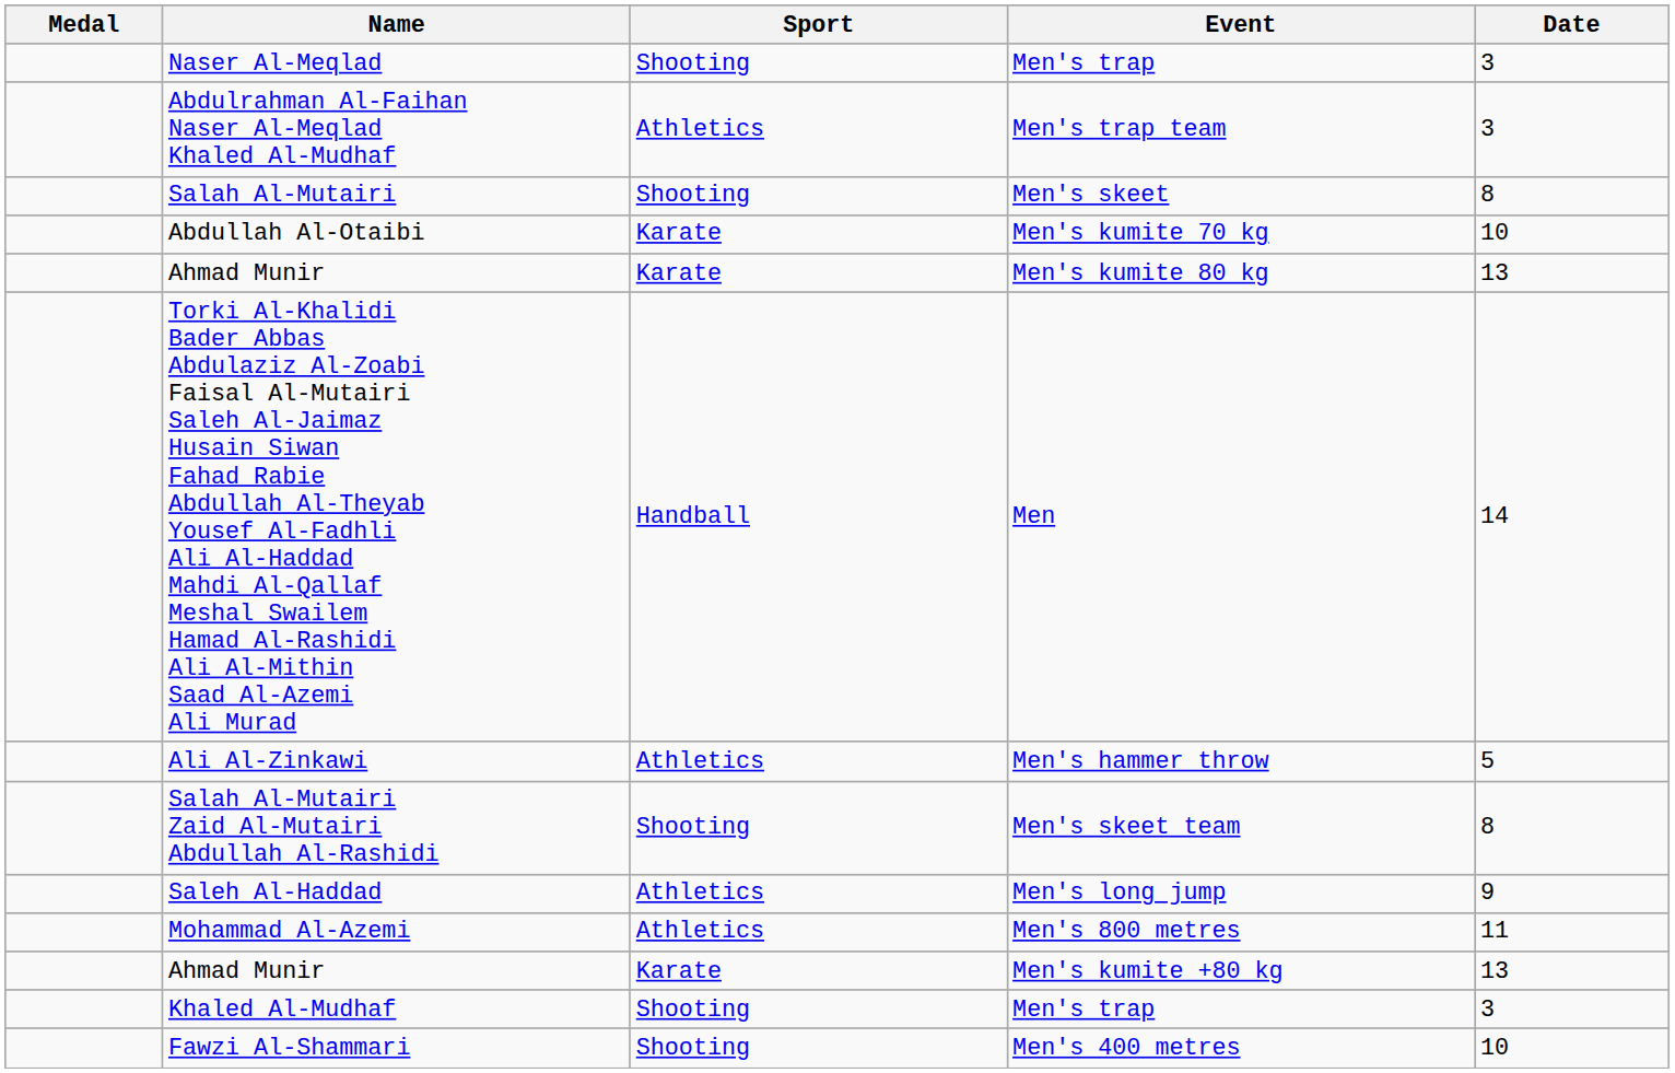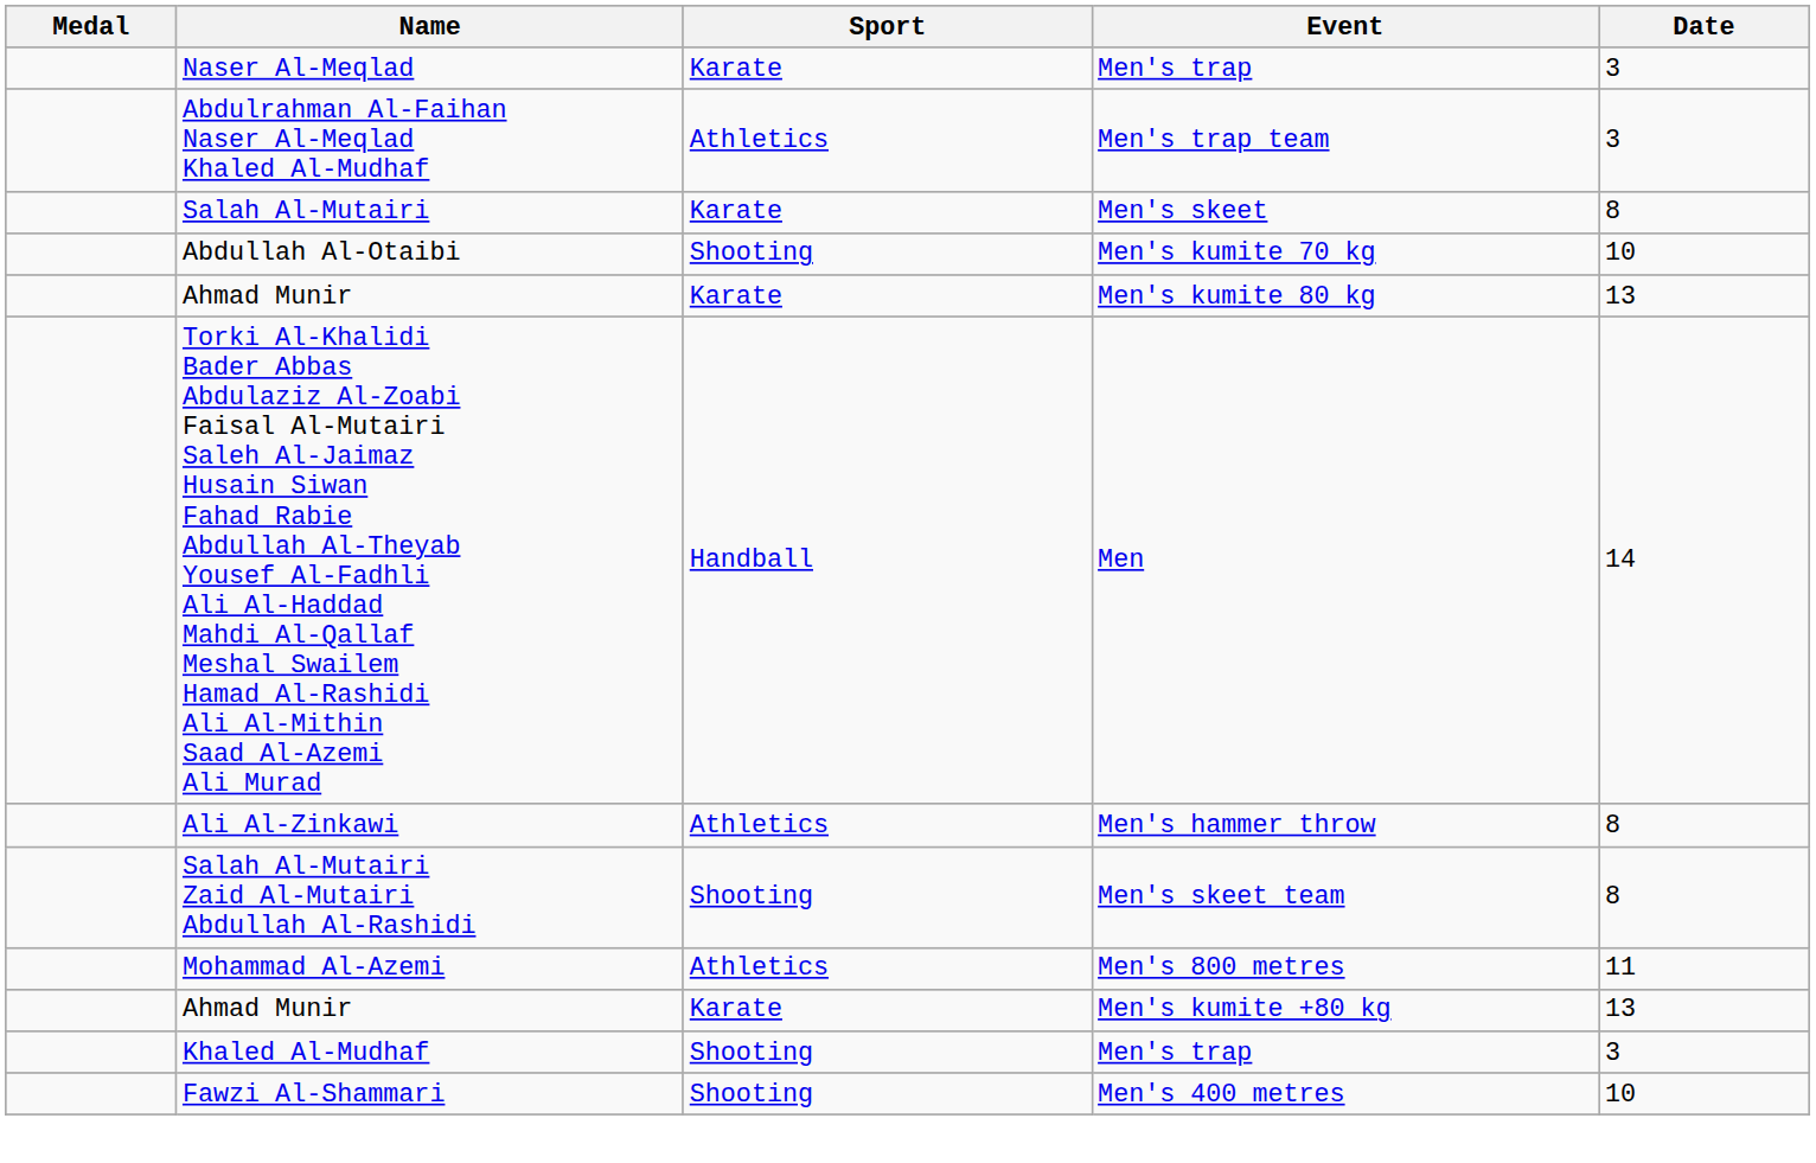Naser Al-Meqlad | Sport: Shooting -> Karate
Salah Al-Mutairi | Sport: Shooting -> Karate
Abdullah Al-Otaibi | Sport: Karate -> Shooting
Ali Al-Zinkawi | Date: 5 -> 8
- row: Saleh Al-Haddad | Athletics | Men's long jump | 9
